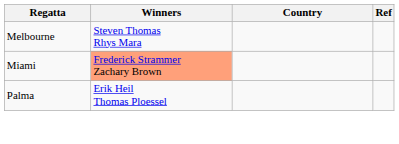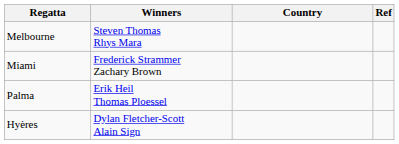Miami | Winners: lightsalmon background -> no background
+ row: Hyères | Dylan Fletcher-Scott Alain Sign
